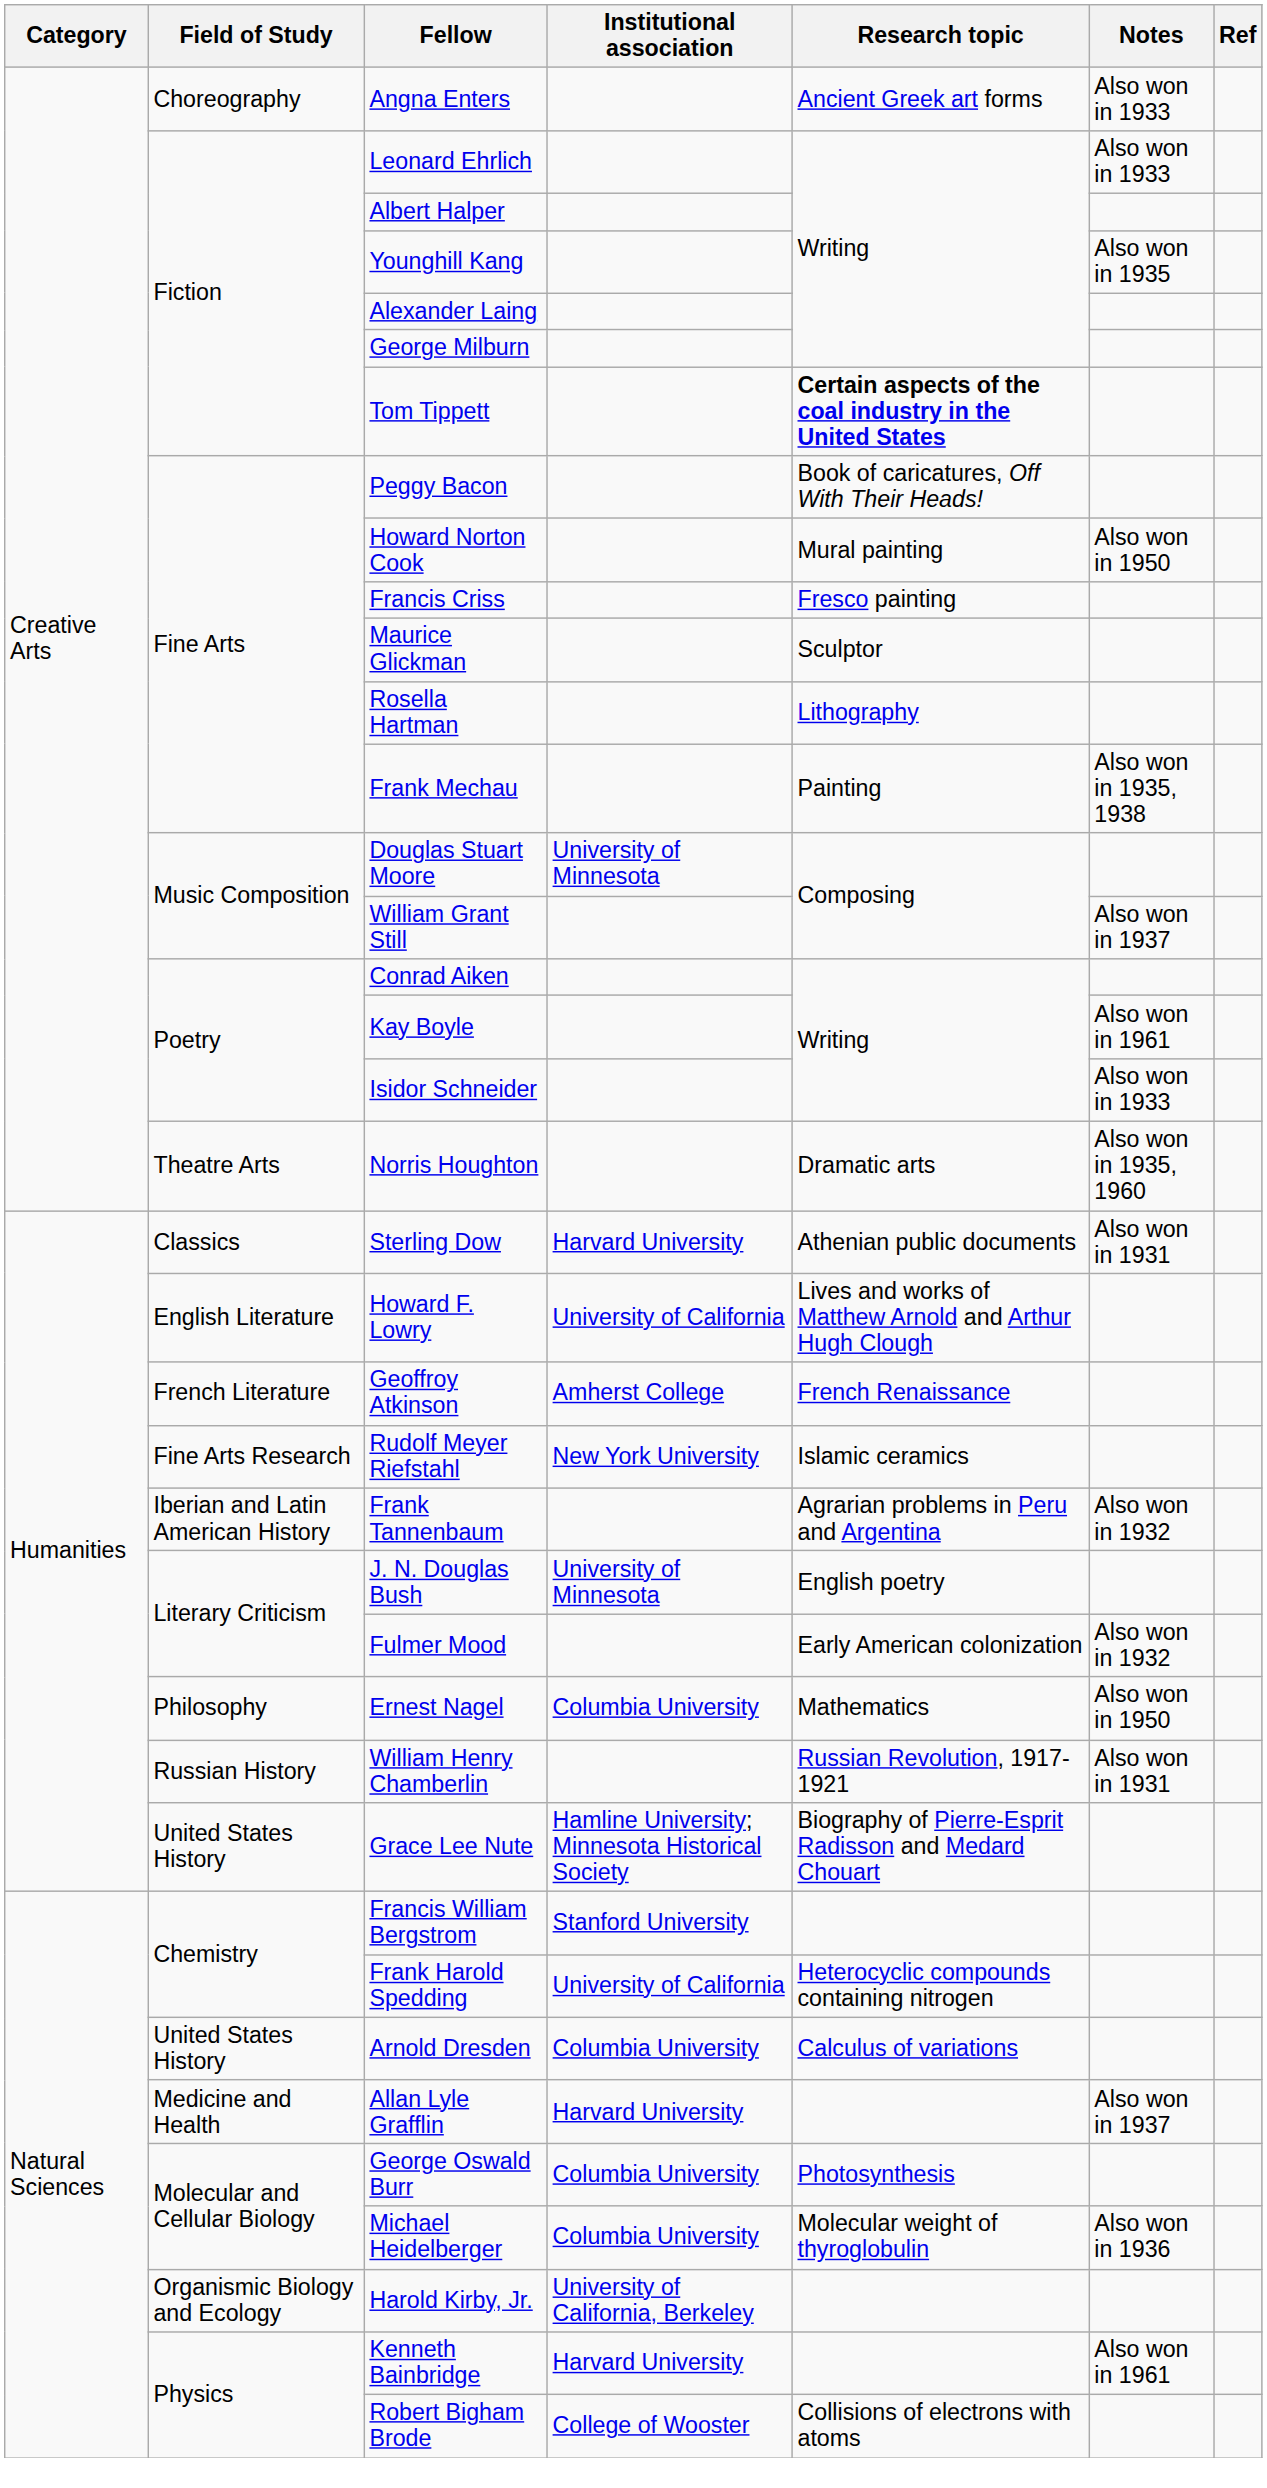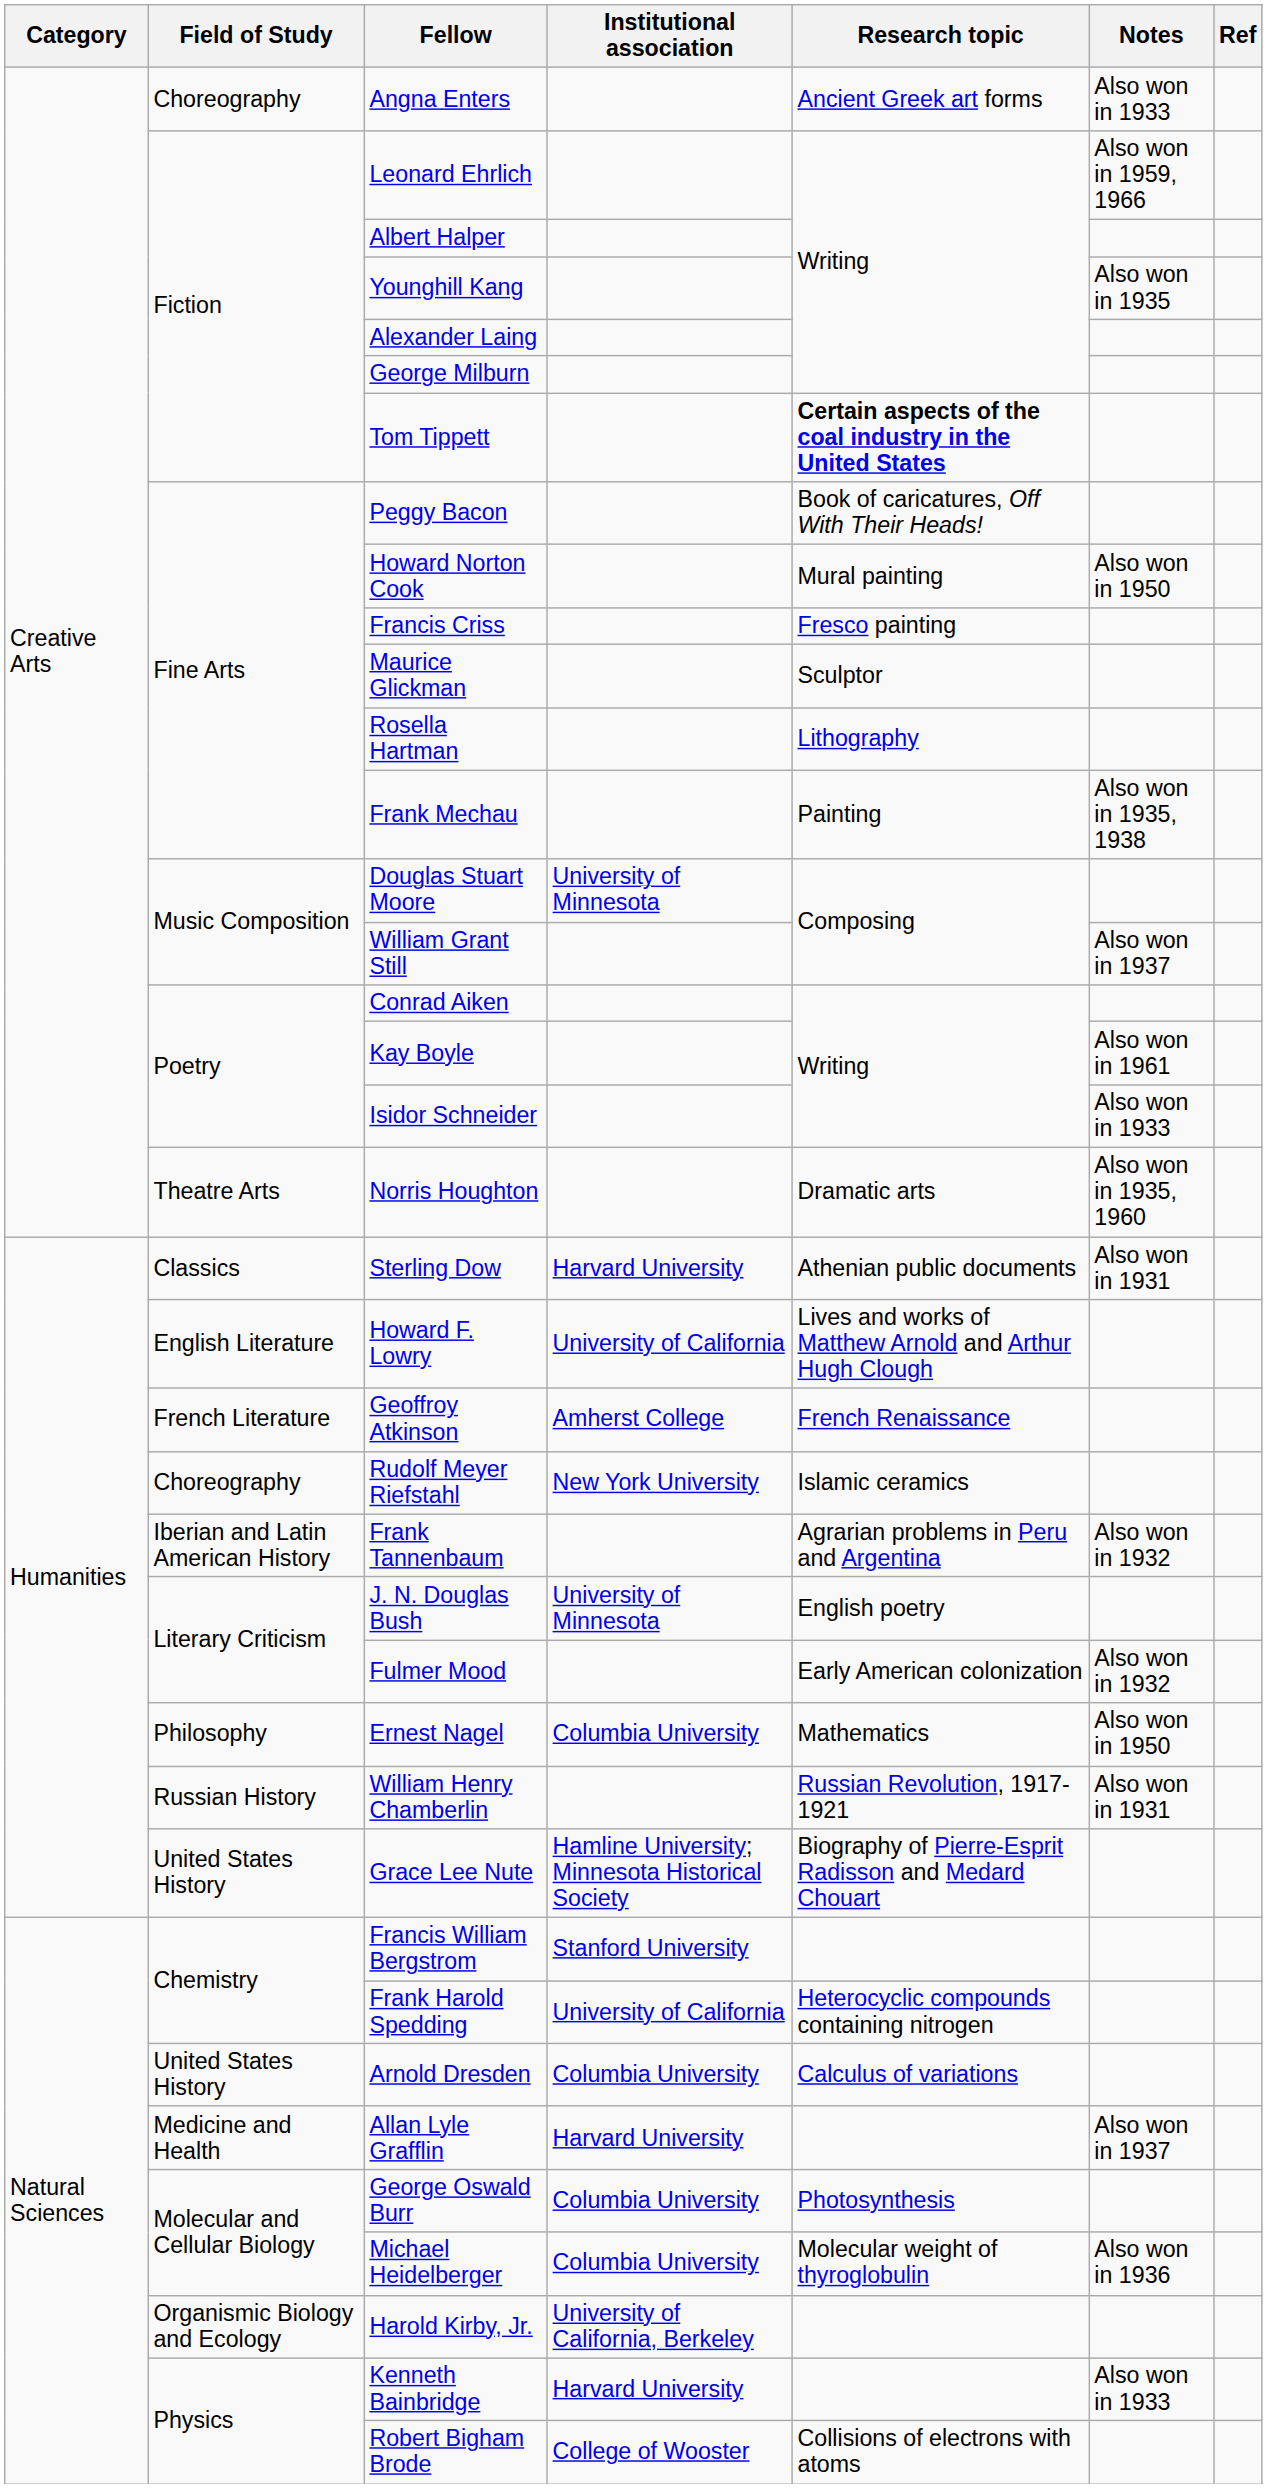Leonard Ehrlich | Notes: Also won in 1933 -> Also won in 1959, 1966
Rudolf Meyer Riefstahl | Field of Study: Fine Arts Research -> Choreography
Kenneth Bainbridge | Notes: Also won in 1961 -> Also won in 1933
